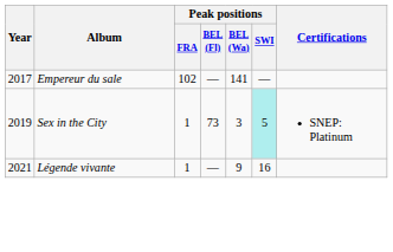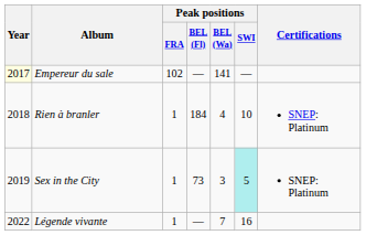Empereur du sale | Year: no background -> lightyellow background
+ row: 2018 | Rien à branler | 1 | 184 | 4 | 10 | SNEP: Platinum
Légende vivante | Year: 2021 -> 2022
Légende vivante | Peak positions / BEL (Wa): 9 -> 7
